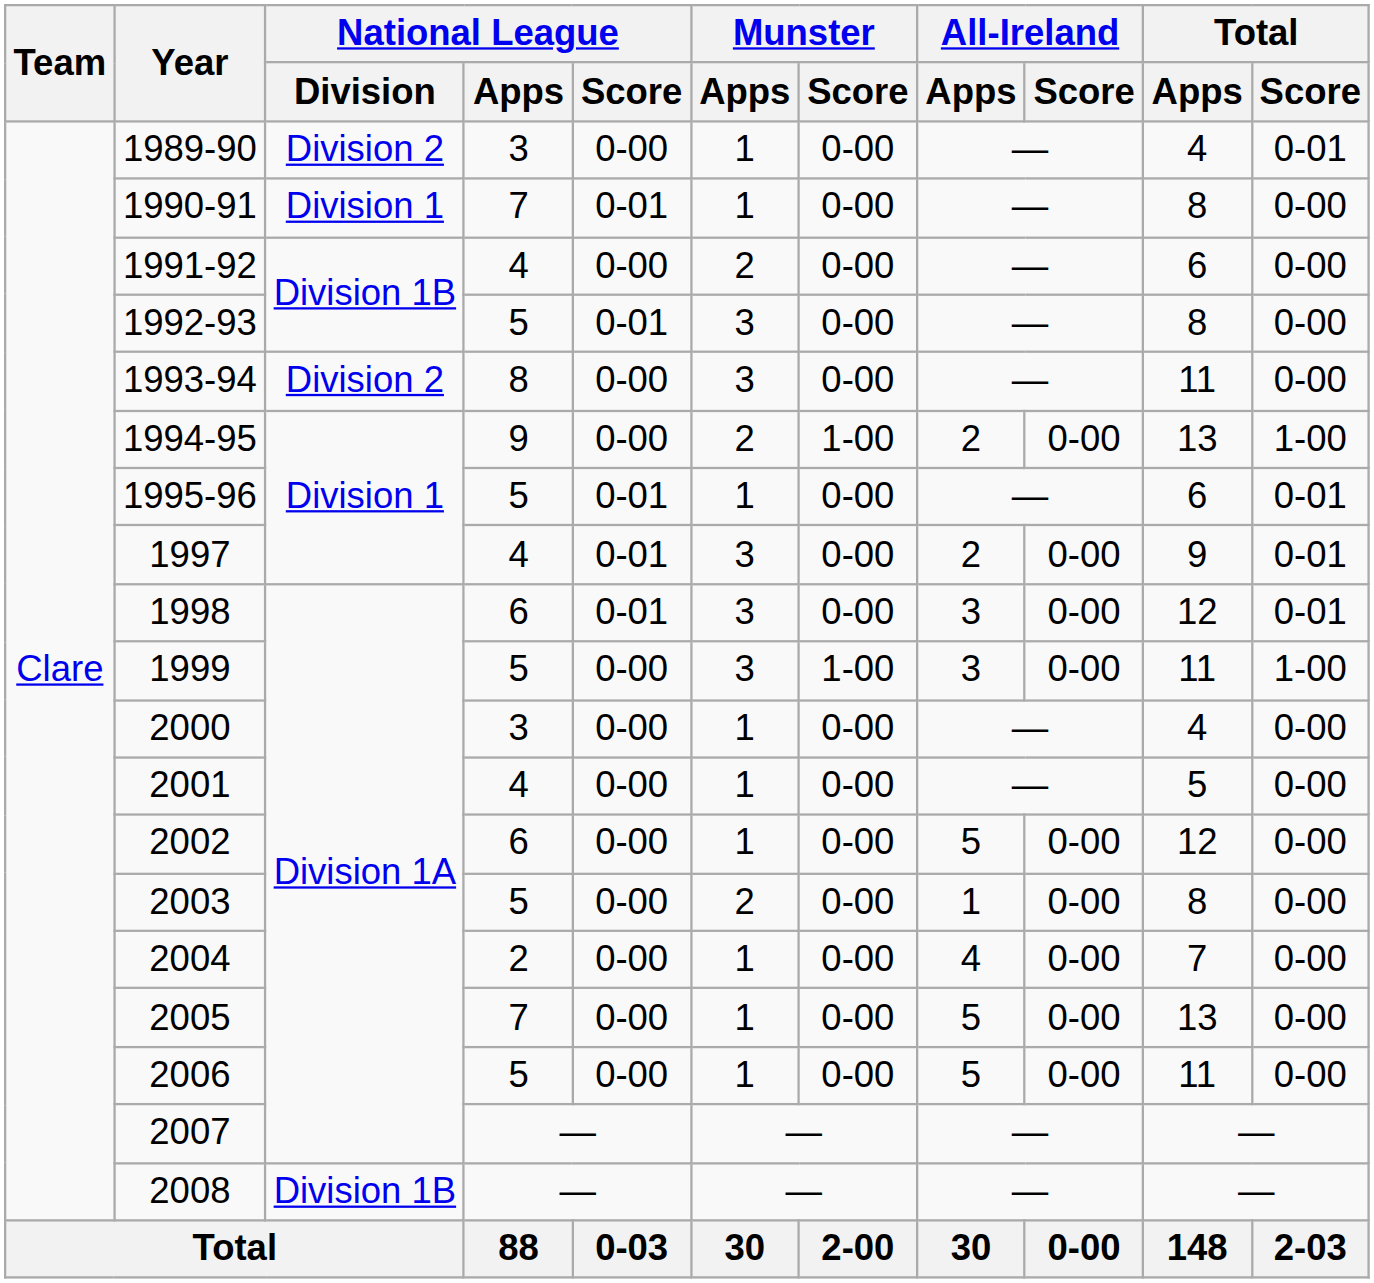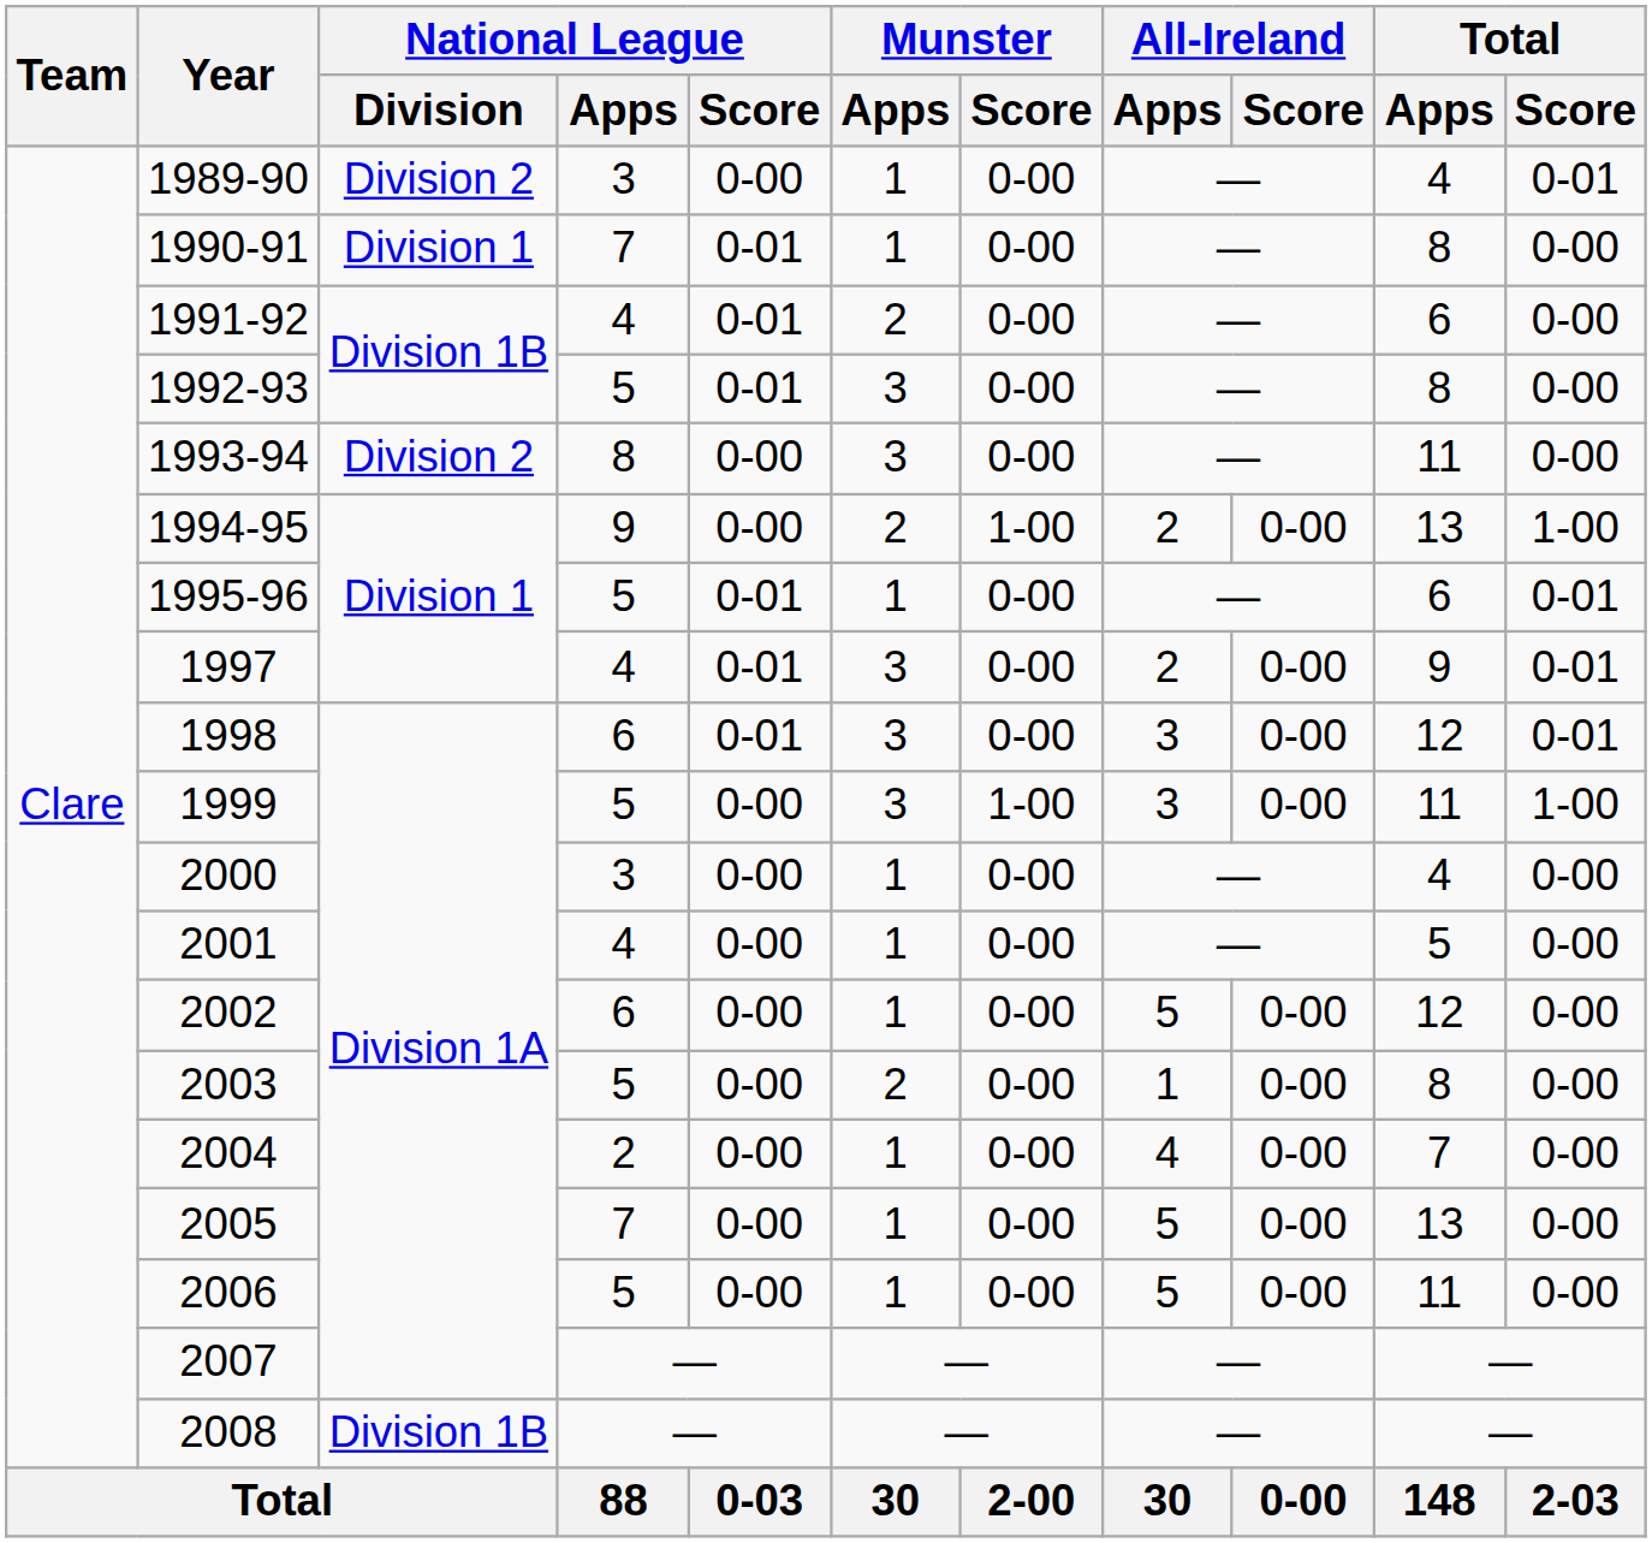1991-92 | National League / Score: 0-00 -> 0-01
